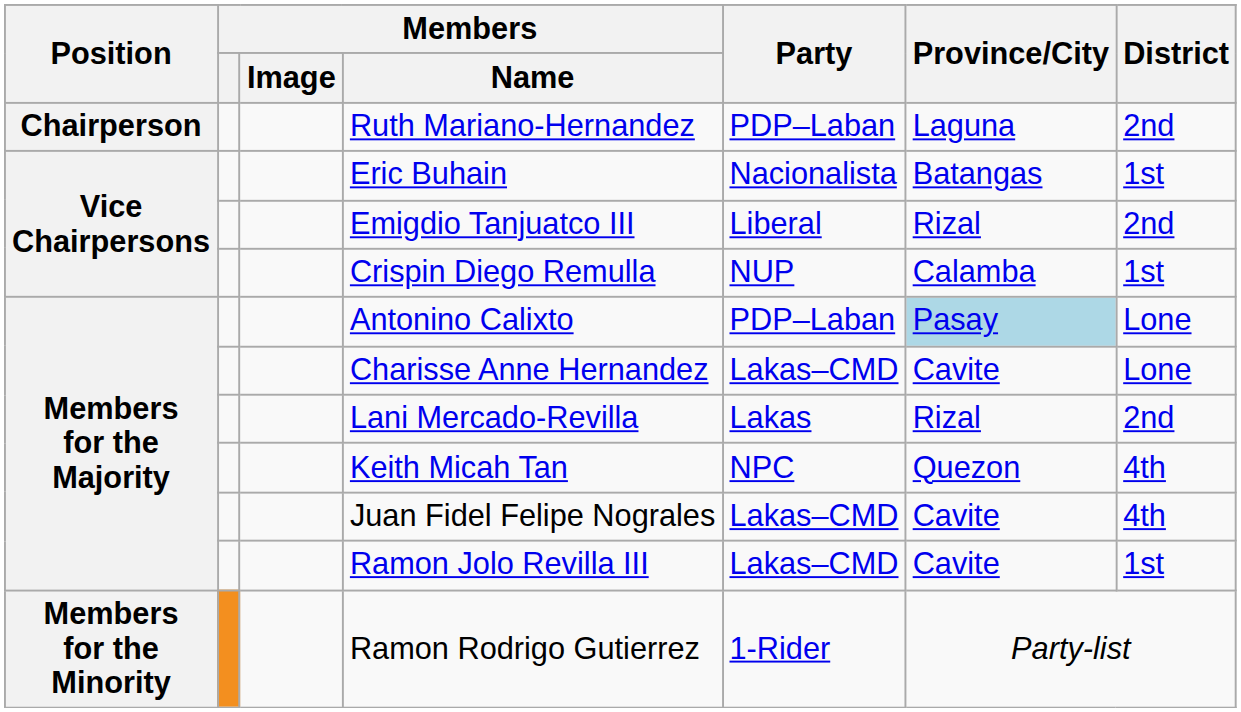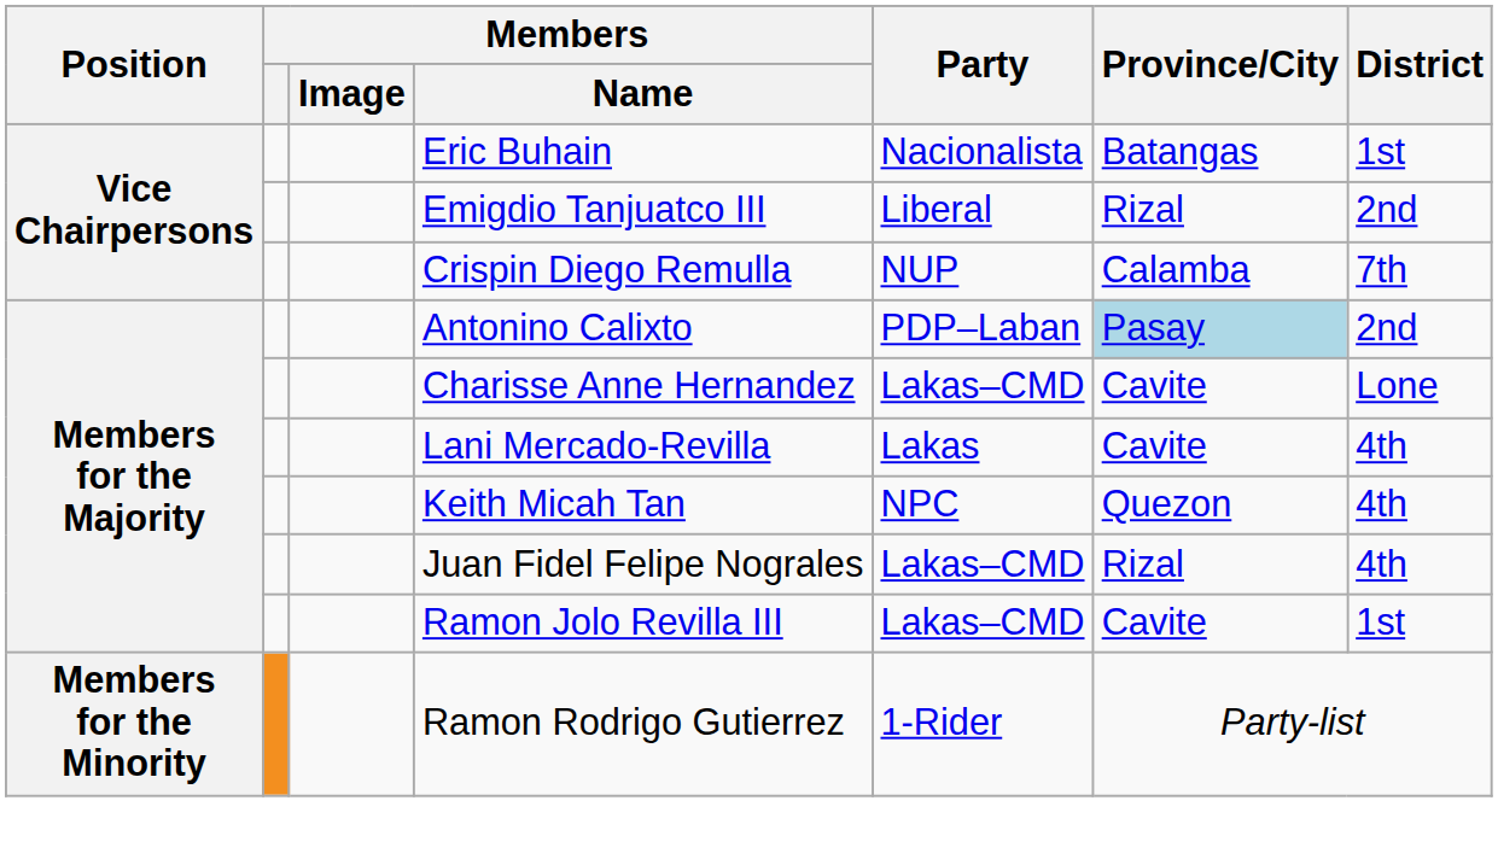- row: Chairperson | Ruth Mariano-Hernandez | PDP–Laban | Laguna | 2nd
Crispin Diego Remulla | District: 1st -> 7th
Antonino Calixto | District: Lone -> 2nd
Lani Mercado-Revilla | Province/City: Rizal -> Cavite
Lani Mercado-Revilla | District: 2nd -> 4th
Juan Fidel Felipe Nograles | Province/City: Cavite -> Rizal
